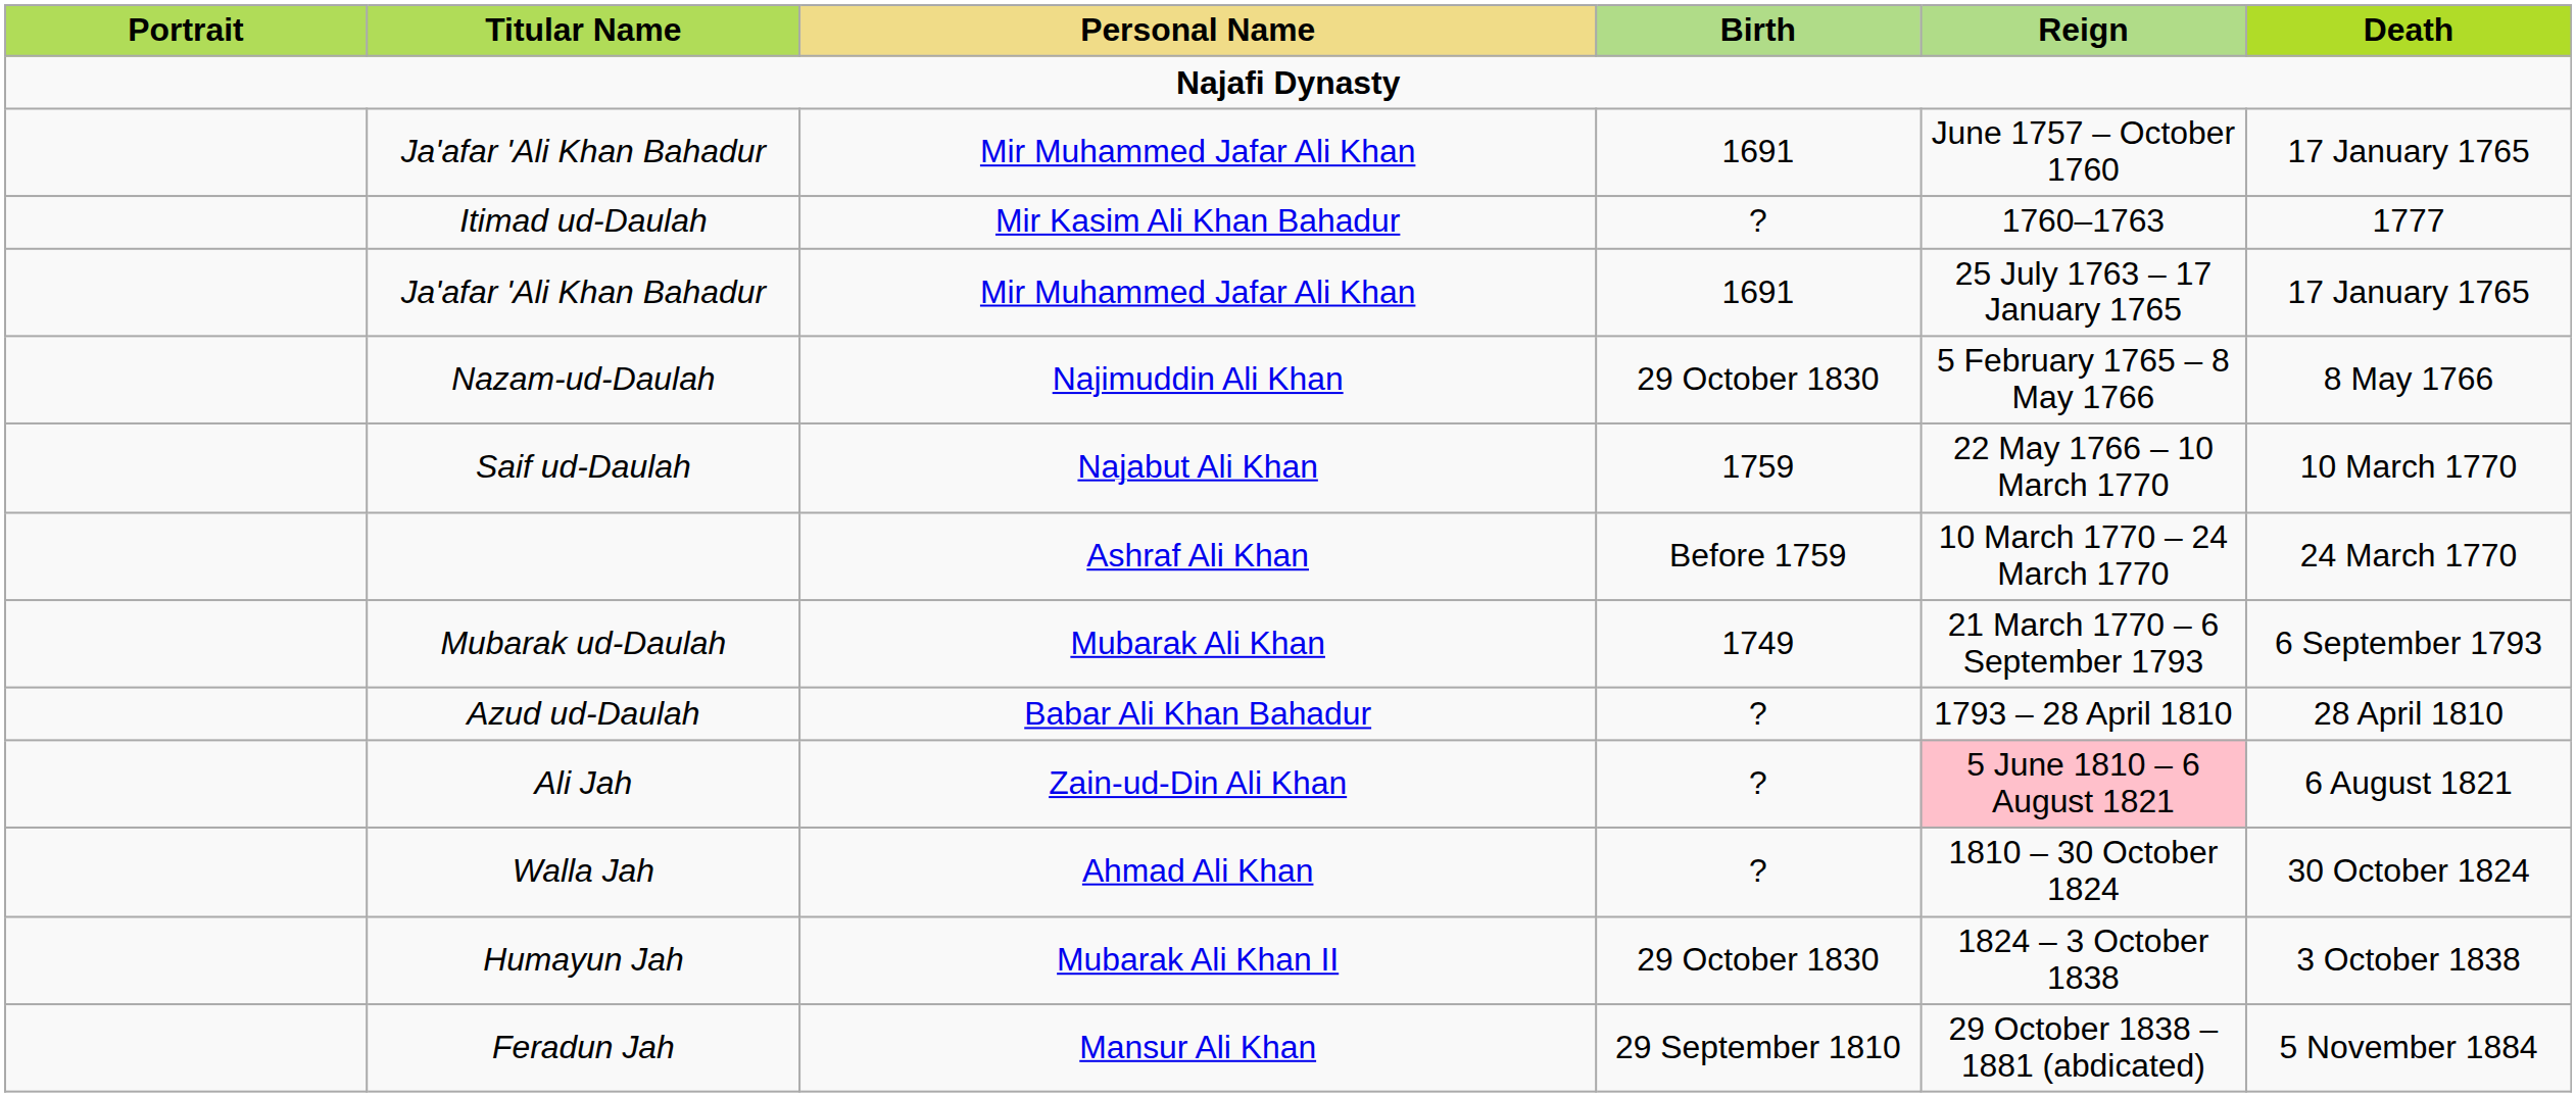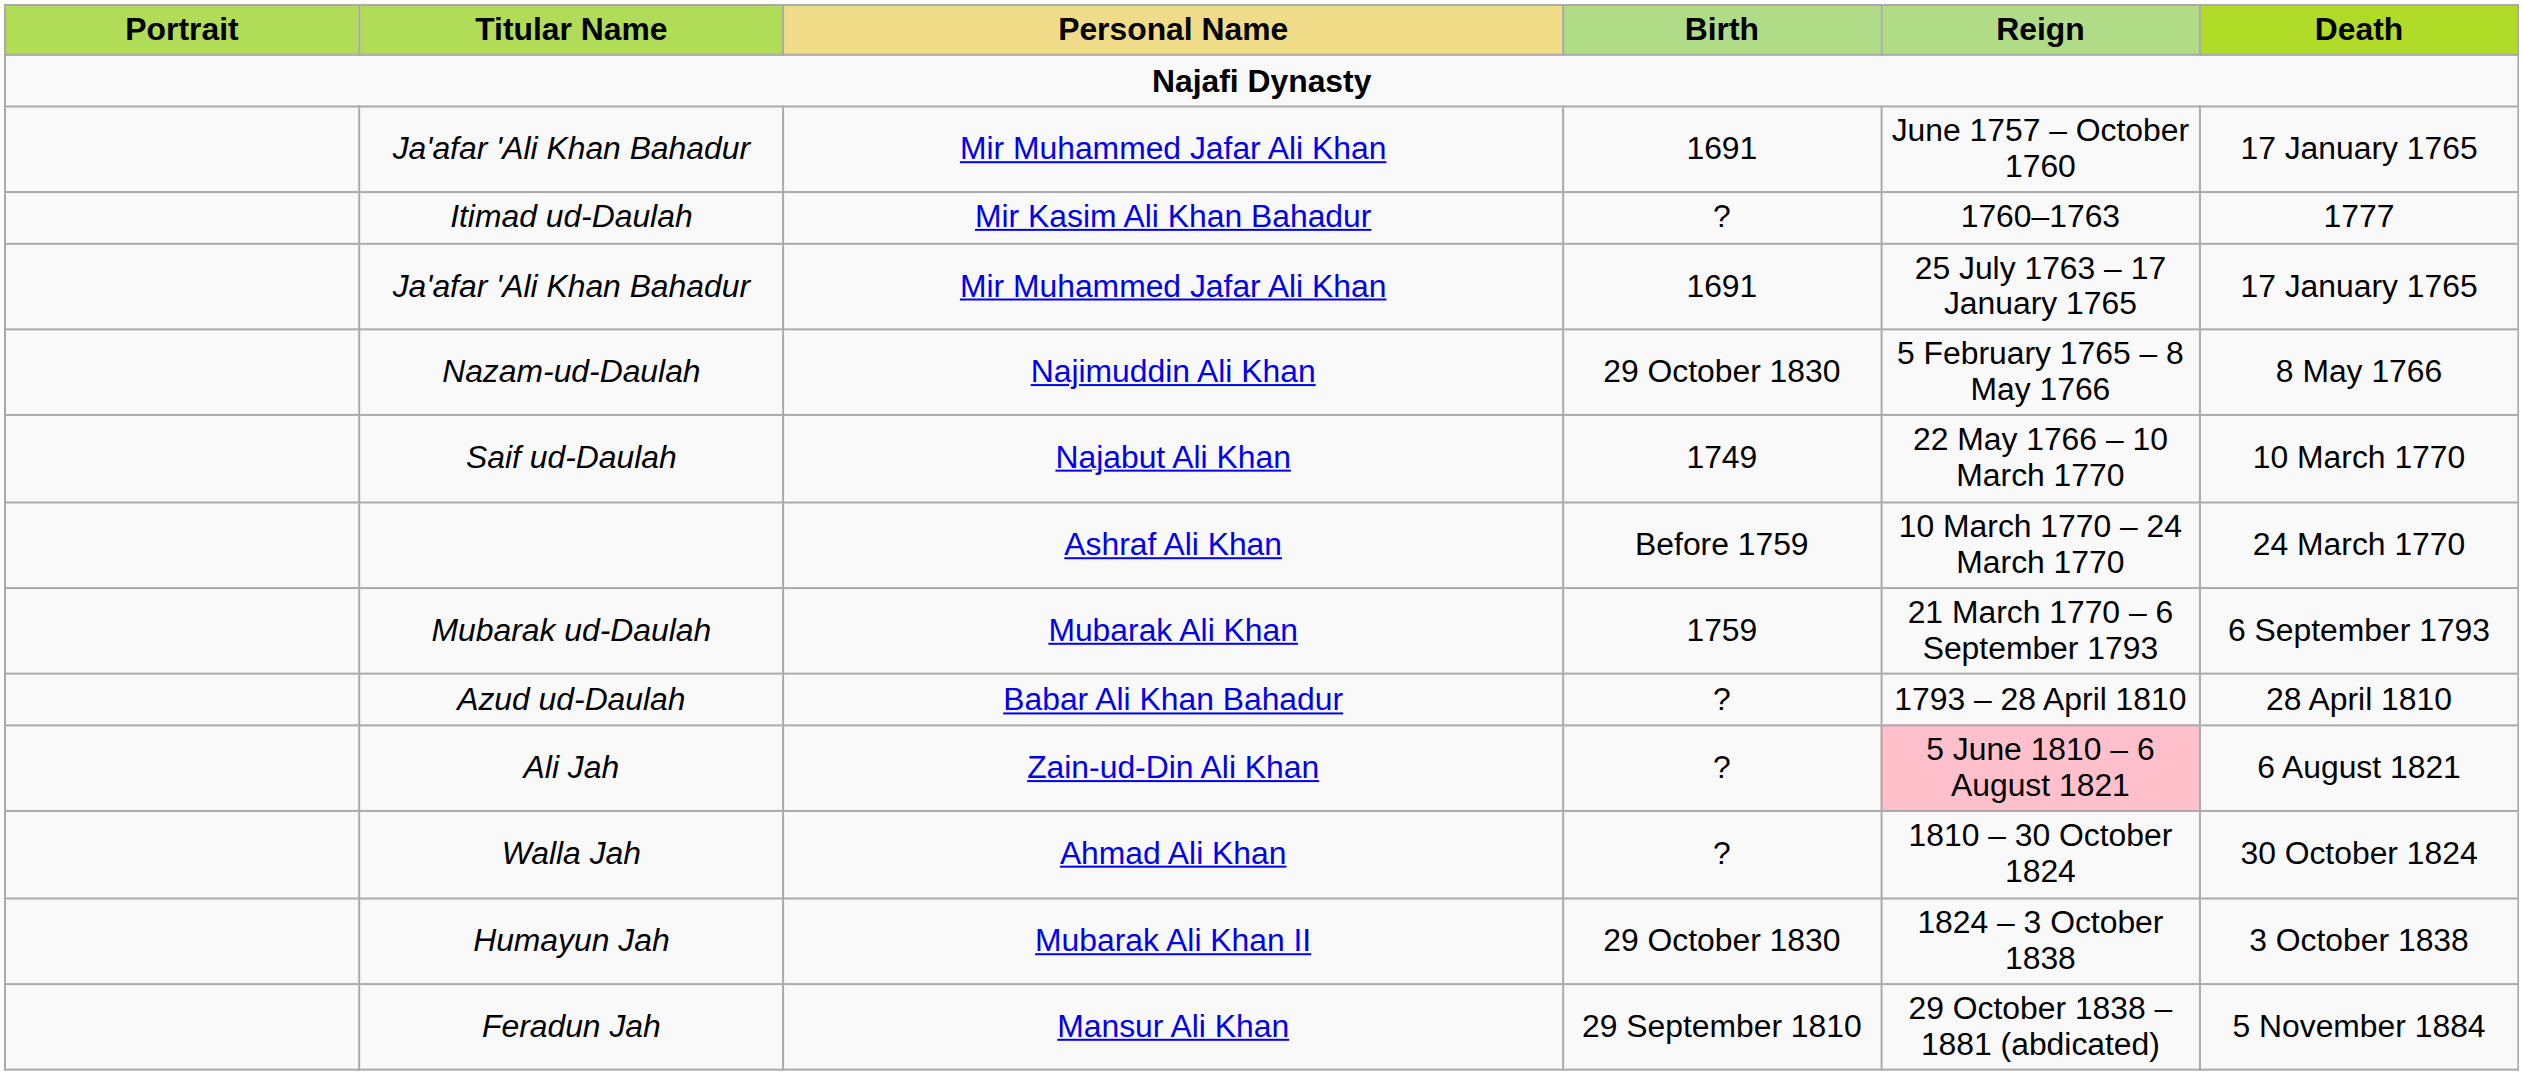Saif ud-Daulah | Birth: 1759 -> 1749
Mubarak ud-Daulah | Birth: 1749 -> 1759
